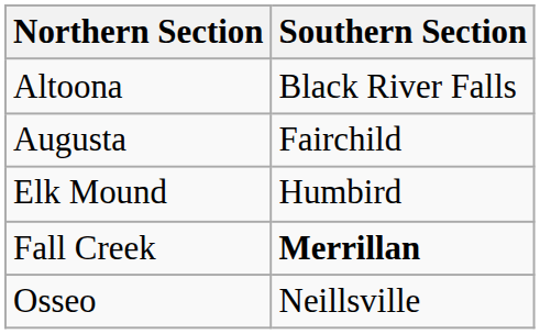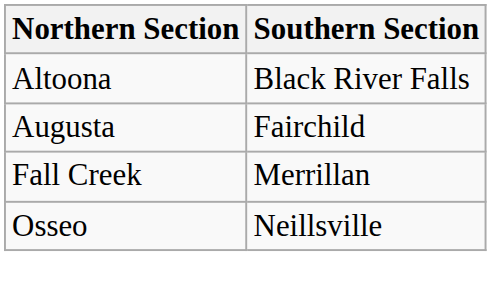- row: Elk Mound | Humbird
Fall Creek | Southern Section: bold -> normal
